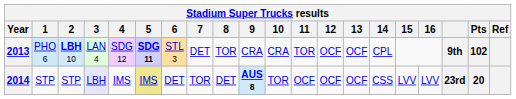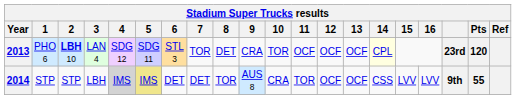2013 | 5: bold -> normal
2013 | 7: DET -> TOR
2013 | 8: TOR -> DET
2013 | 10: CRA -> TOR
2013 | 11: TOR -> OCF
2013 | 14: no background -> lightyellow background
2013 | column 18: 9th -> 23rd
2013 | Pts: 102 -> 120
2014 | 3: lavender background -> no background
2014 | 4: no background -> lightgrey background
2014 | 7: TOR -> DET
2014 | 8: DET -> TOR
2014 | 9: bold -> normal
2014 | 10: TOR -> CRA
2014 | 11: OCF -> TOR
2014 | column 18: 23rd -> 9th
2014 | Pts: 20 -> 55
